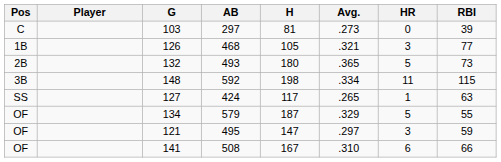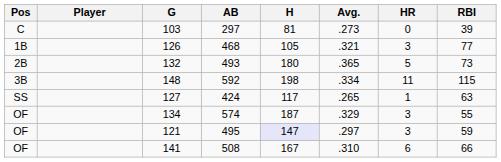134 | AB: 579 -> 574
134 | HR: 5 -> 3
121 | H: no background -> lavender background
